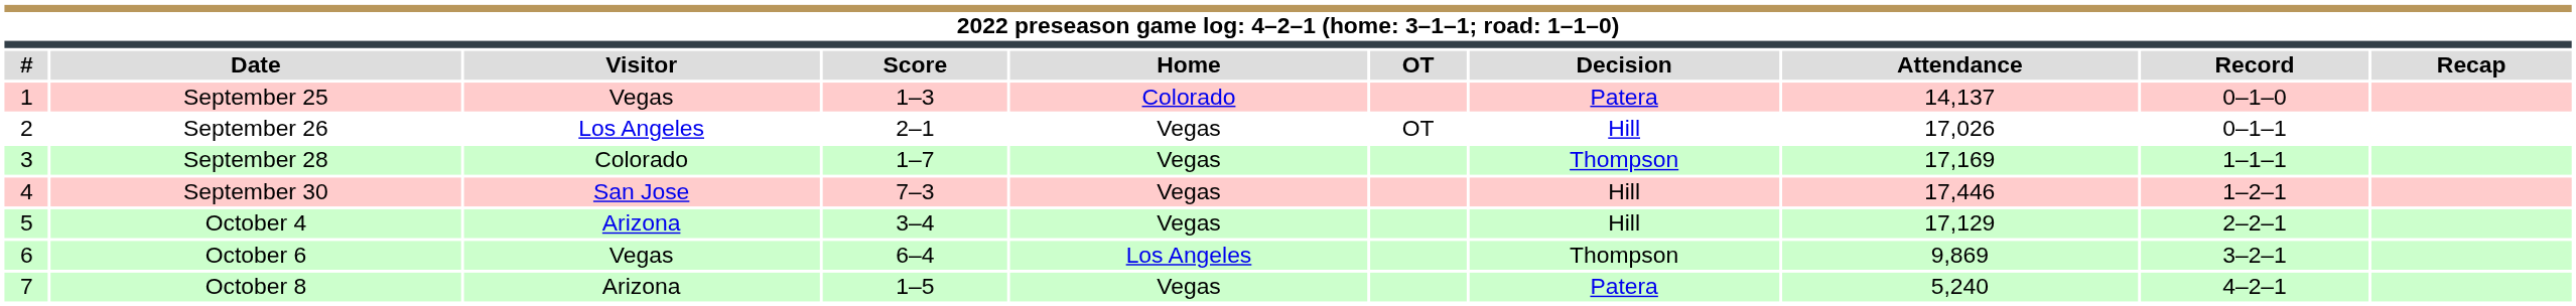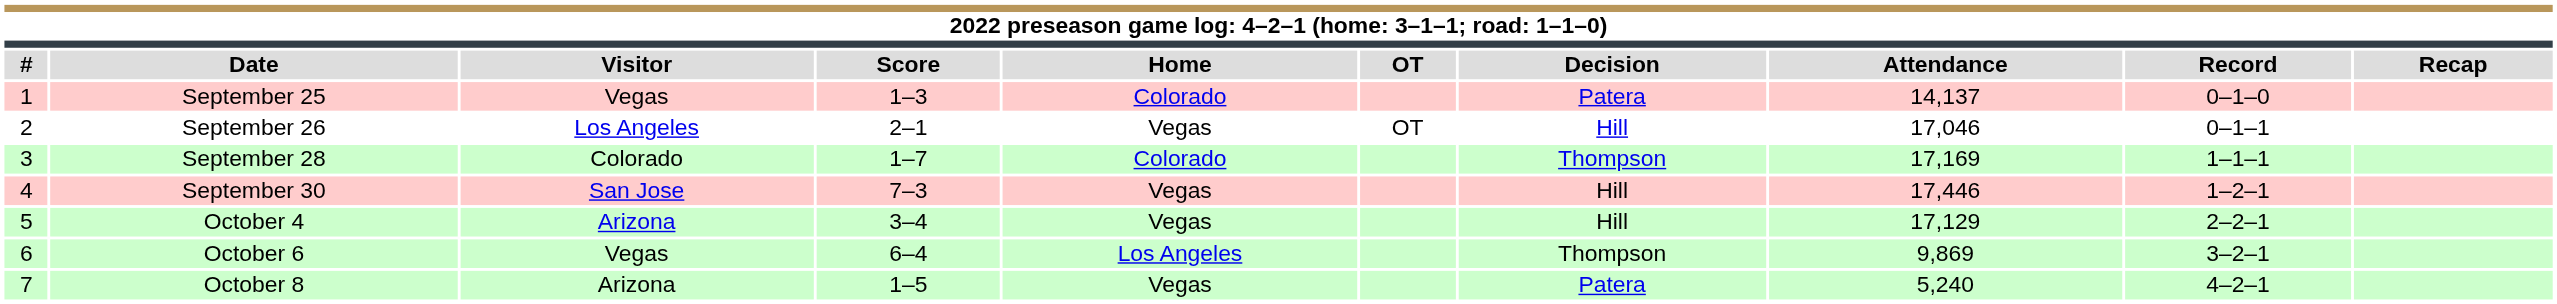September 26 | Attendance: 17,026 -> 17,046
September 28 | Home: Vegas -> Colorado
